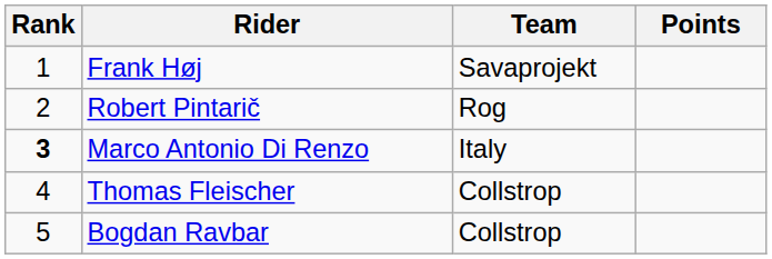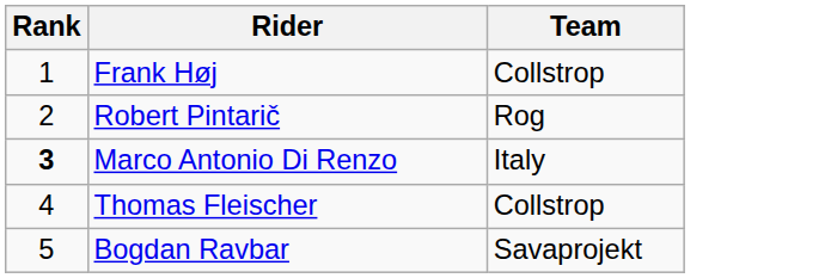- column: Points
Frank Høj | Team: Savaprojekt -> Collstrop
Bogdan Ravbar | Team: Collstrop -> Savaprojekt
